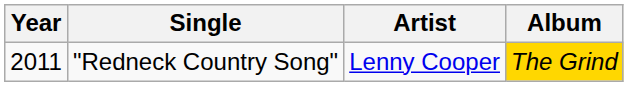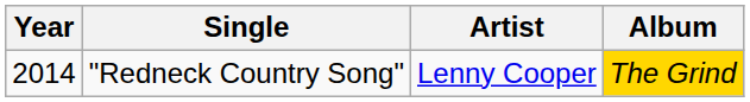"Redneck Country Song" | Year: 2011 -> 2014
